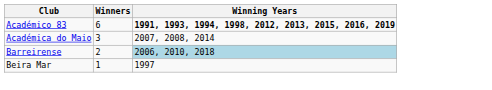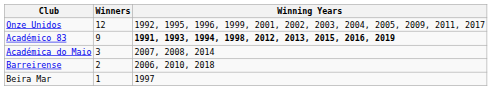+ row: Onze Unidos | 12 | 1992, 1995, 1996, 1999, 2001, 2002, 2003, 2004, 2005, 2009, 2011, 2017
Académico 83 | Winners: 6 -> 9
Barreirense | Winning Years: lightblue background -> no background
